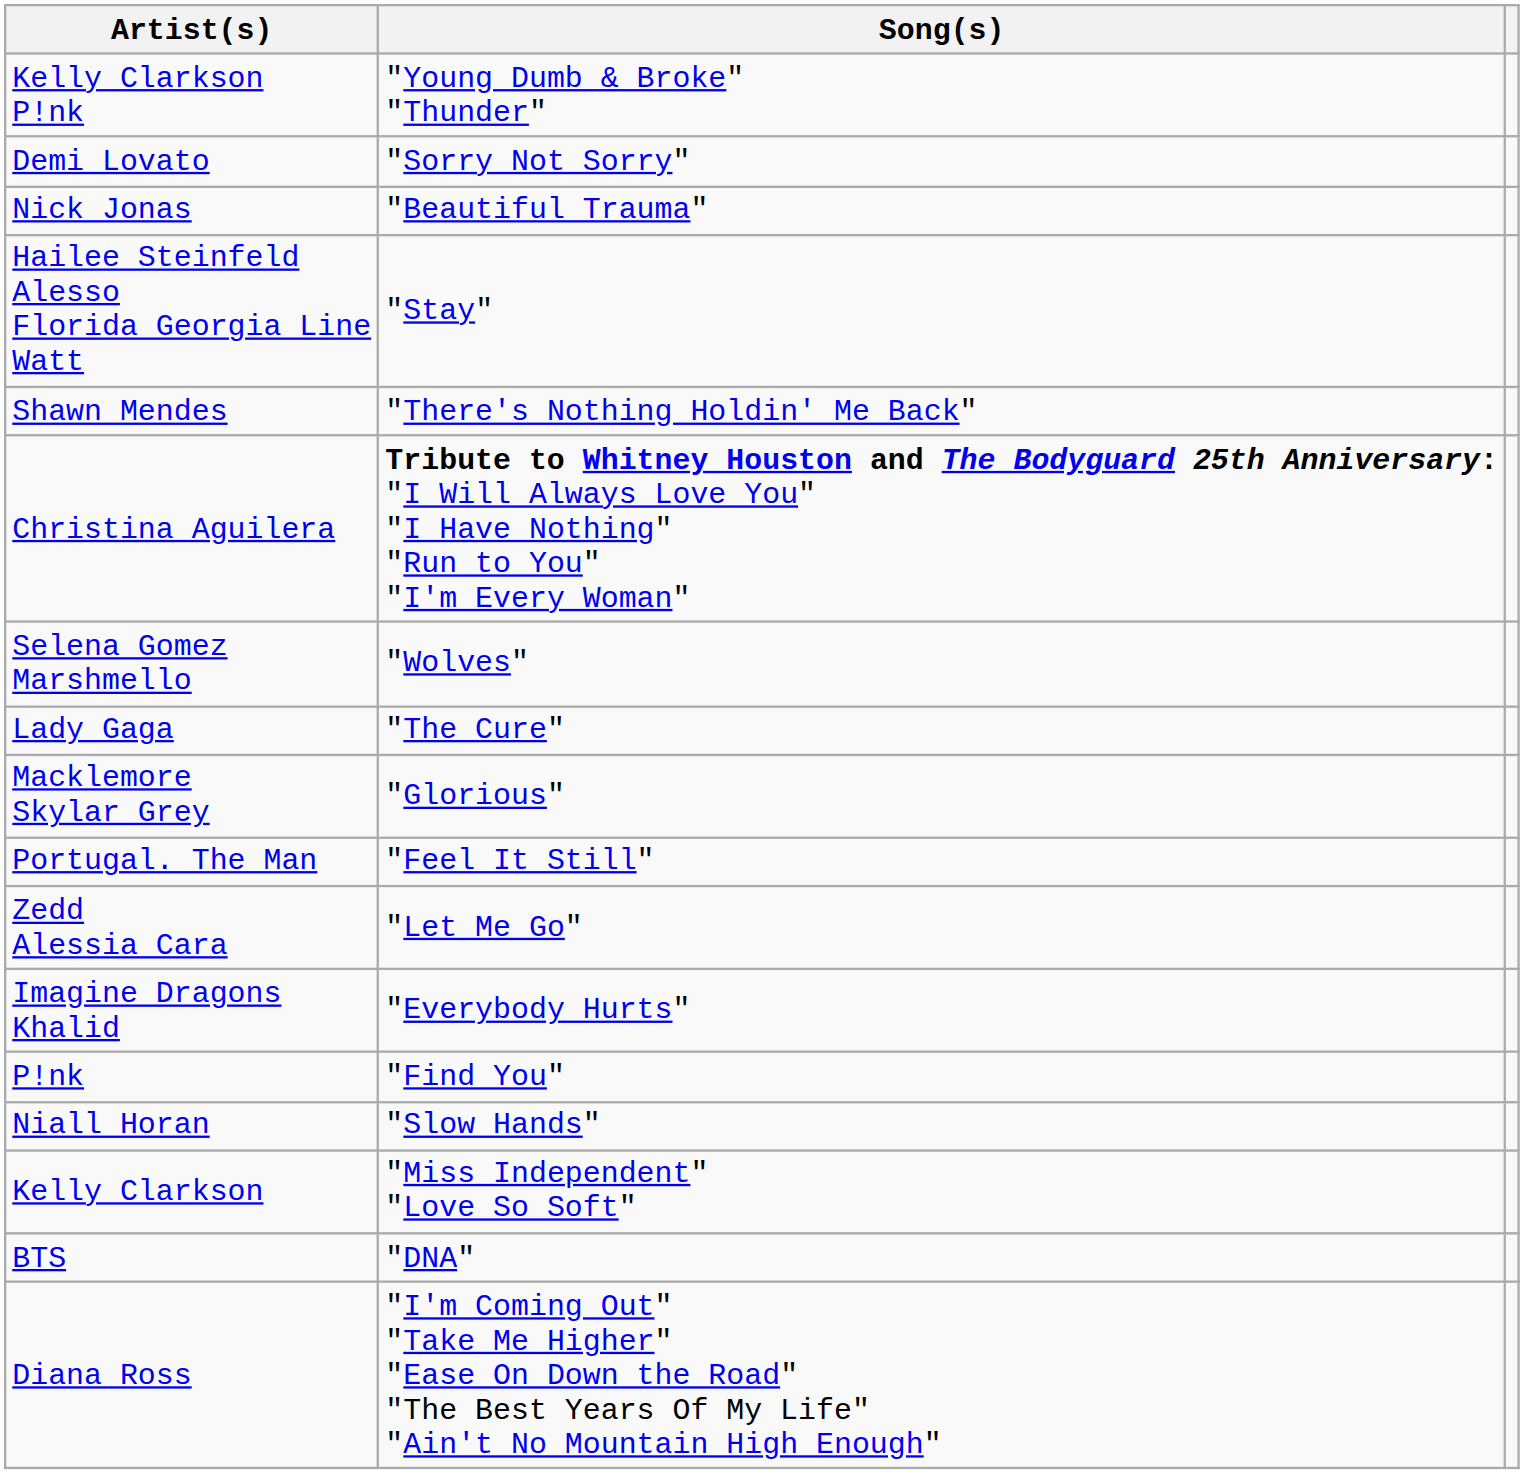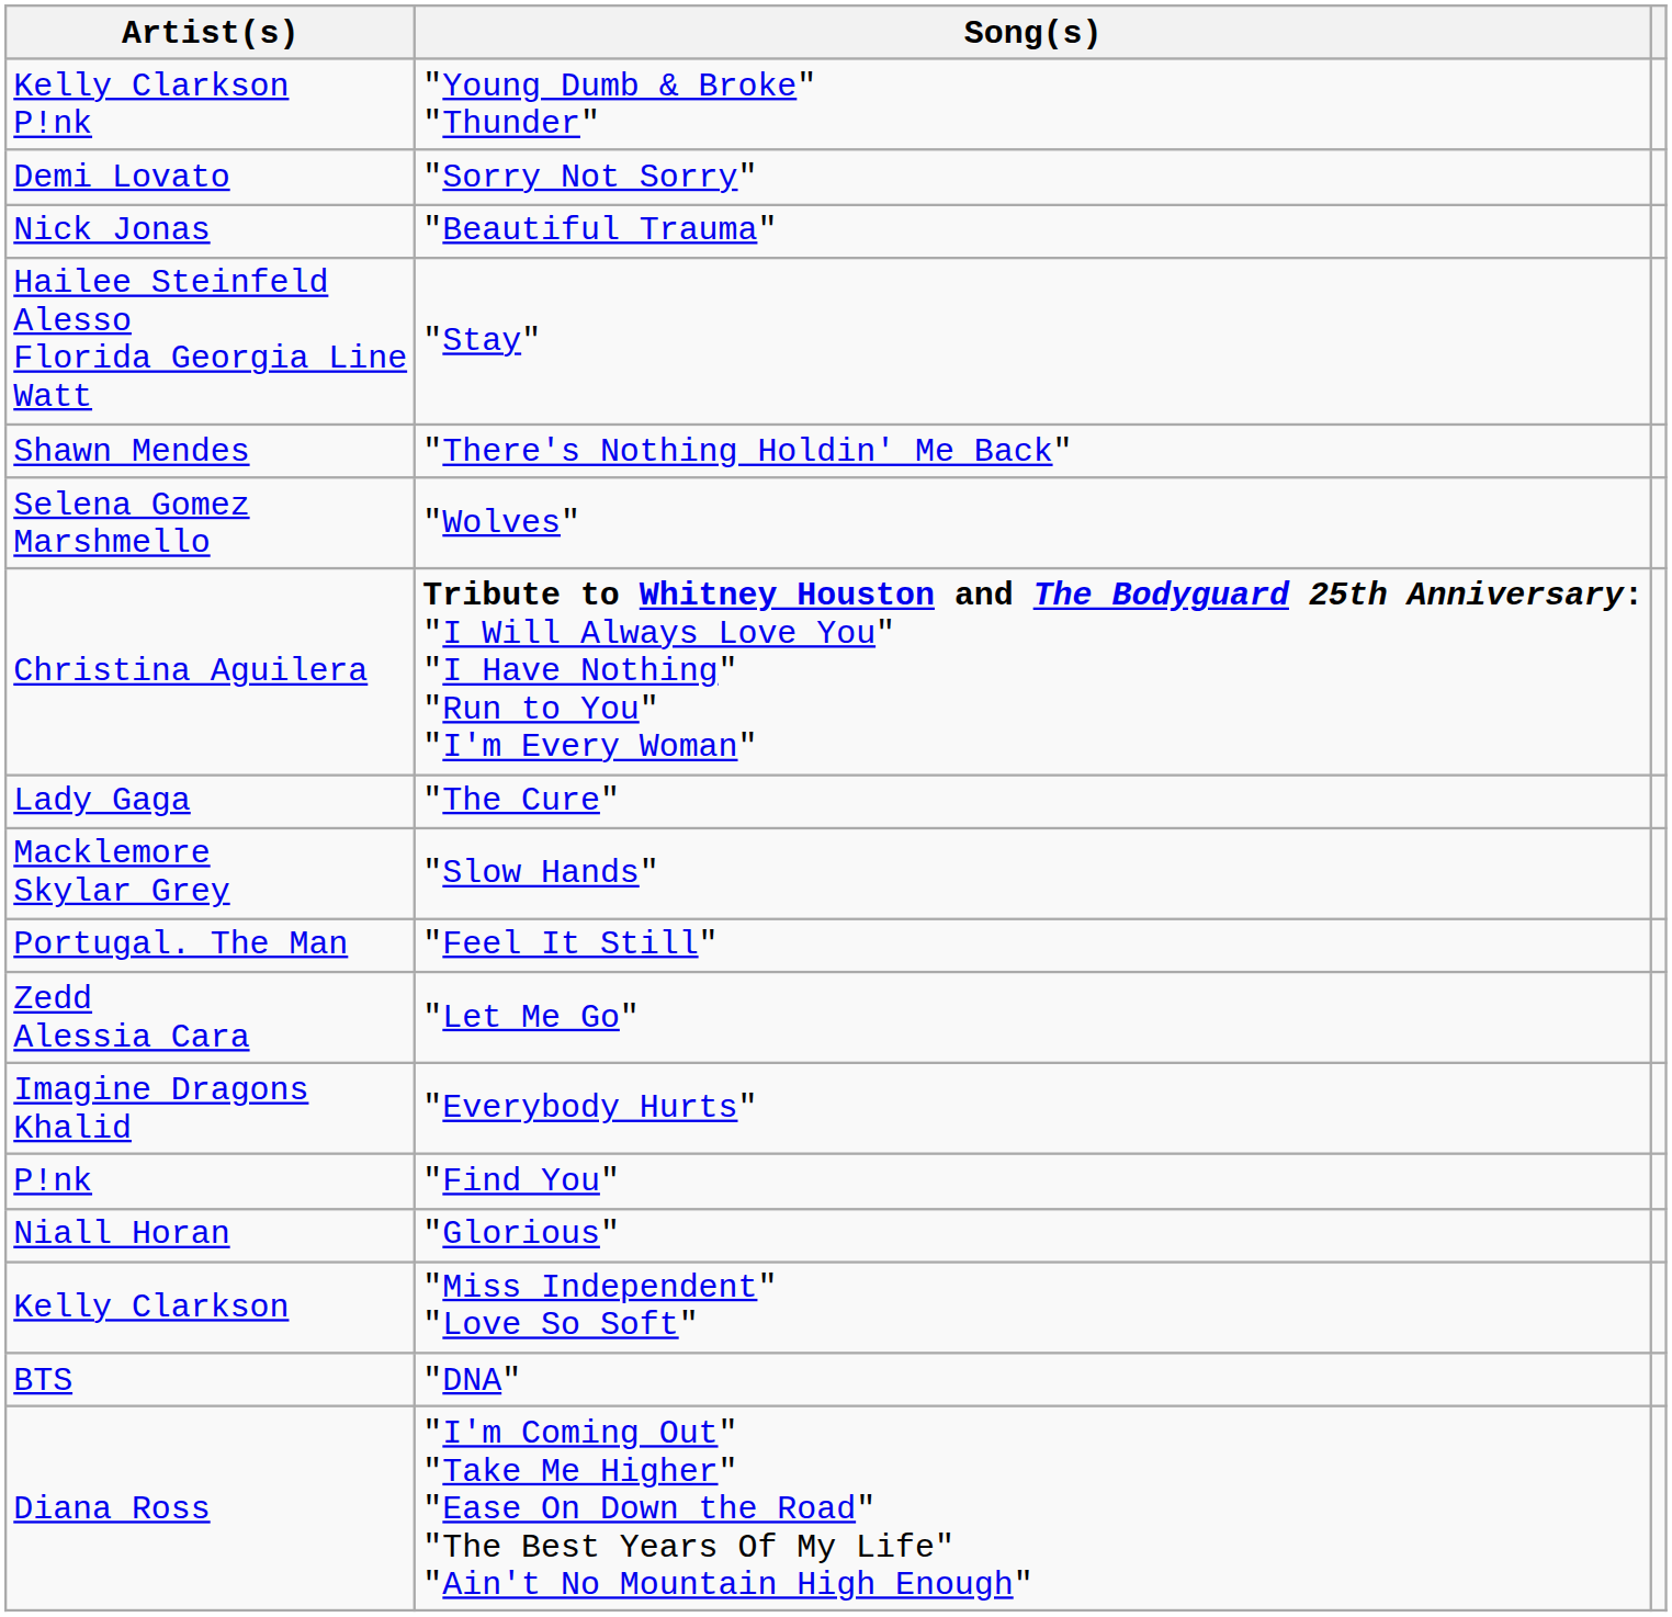rows swapped: Selena Gomez Marshmello <-> Christina Aguilera
Macklemore Skylar Grey | Song(s): "Glorious" -> "Slow Hands"
Niall Horan | Song(s): "Slow Hands" -> "Glorious"
